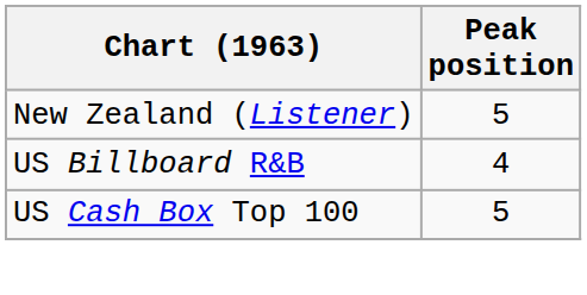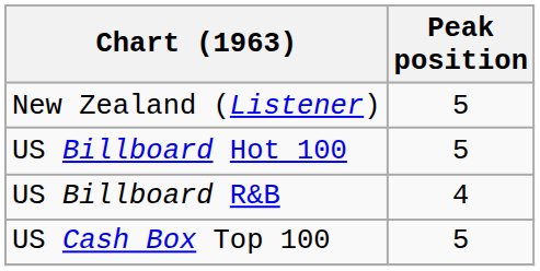+ row: US Billboard Hot 100 | 5
